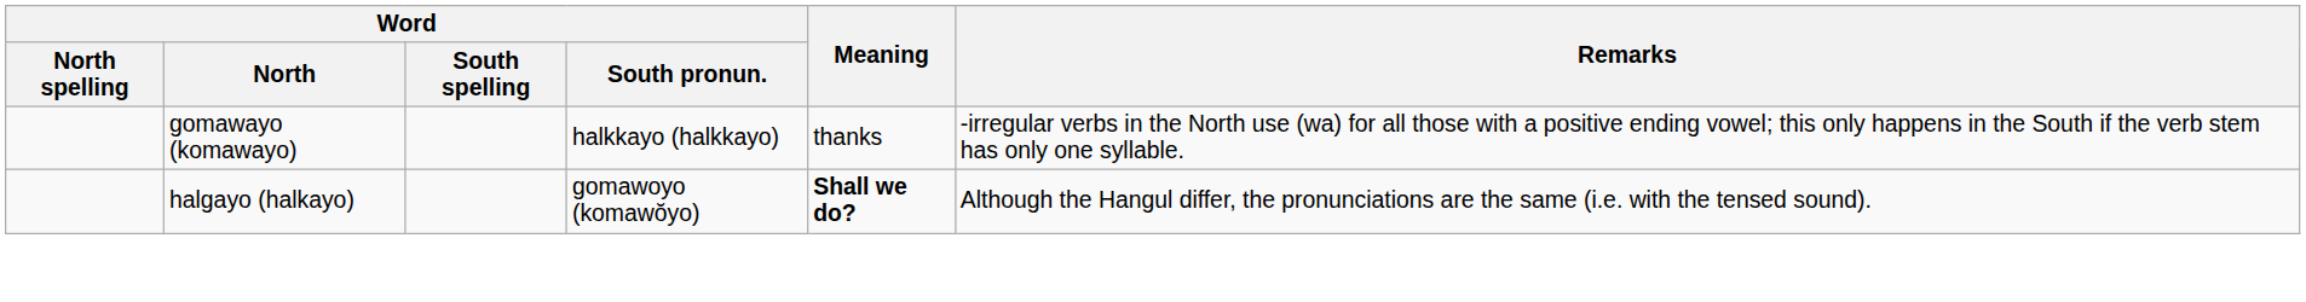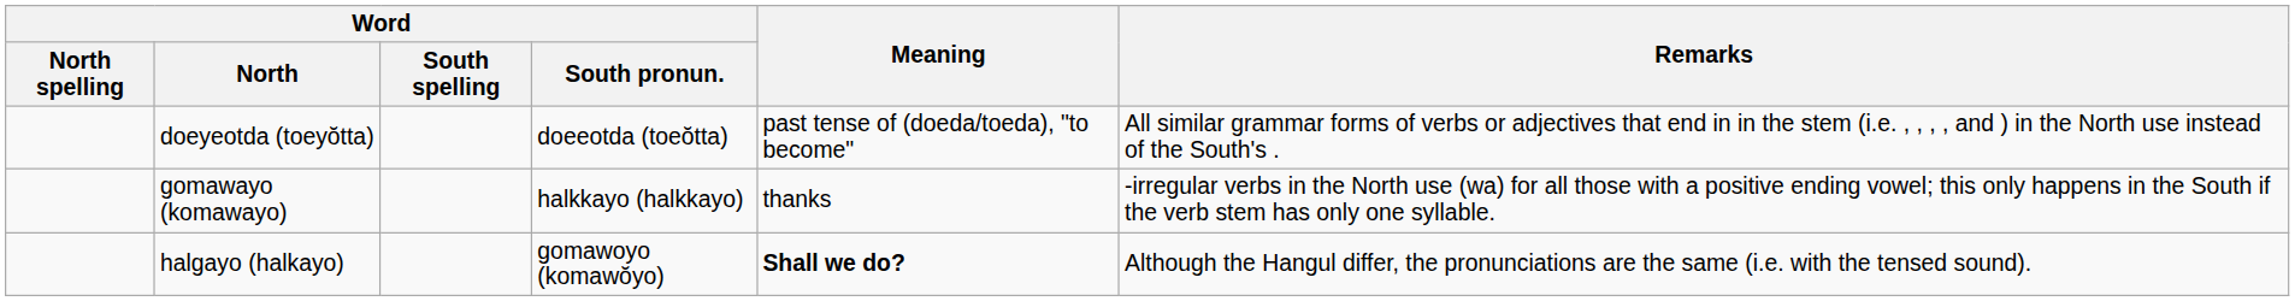+ row: doeyeotda (toeyŏtta) | doeeotda (toeŏtta) | past tense of (doeda/toeda), "to become" | All similar grammar forms of verbs or adjectives that end in in the stem (i.e. , , , , and ) in the North use instead of the South's .
